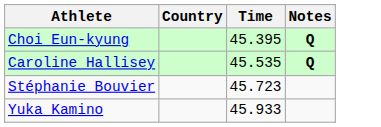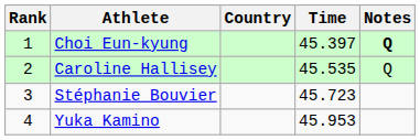+ column: Rank | 1 | 2 | 3 | 4
Choi Eun-kyung | Time: 45.395 -> 45.397
Caroline Hallisey | Notes: bold -> normal
Yuka Kamino | Time: 45.933 -> 45.953
